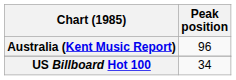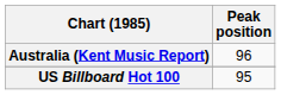US Billboard Hot 100 | Peak position: 34 -> 95
